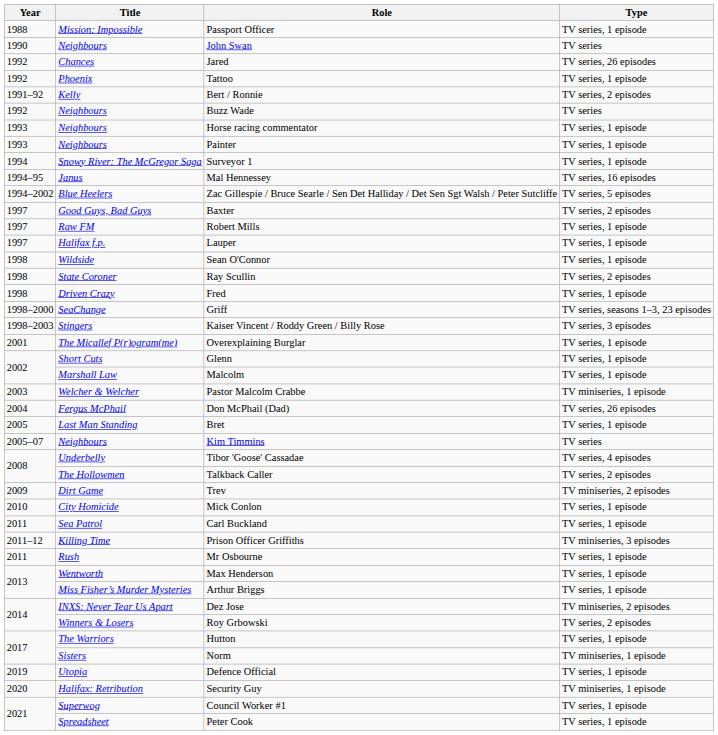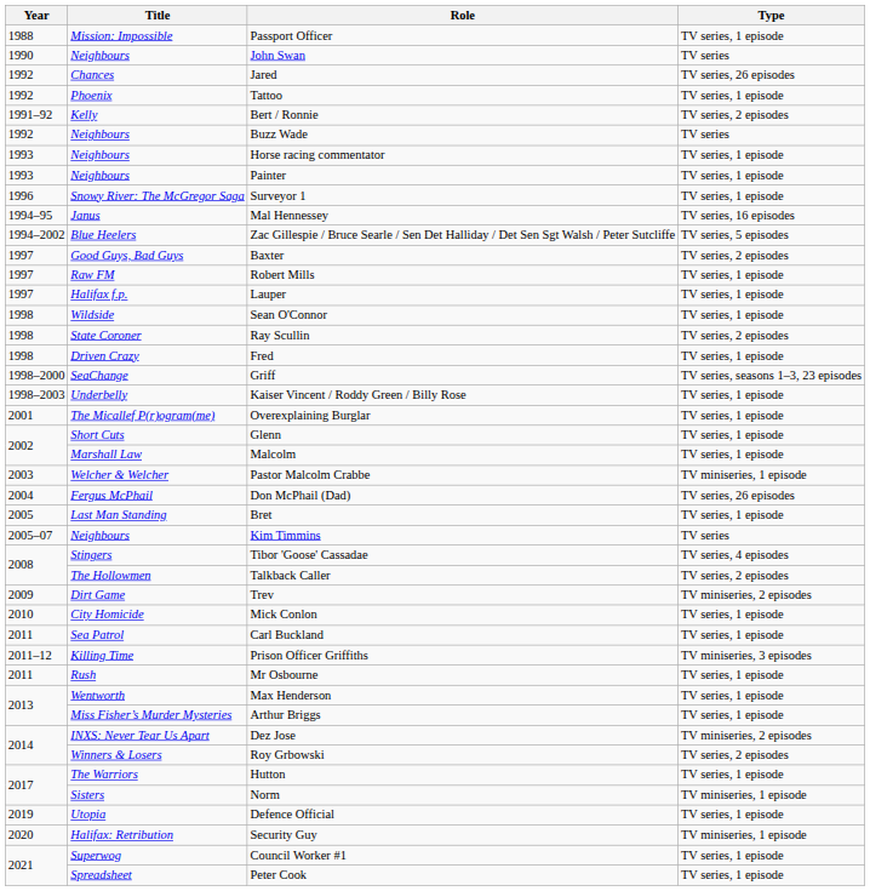Surveyor 1 | Year: 1994 -> 1996
Kaiser Vincent / Roddy Green / Billy Rose | Title: Stingers -> Underbelly
Kaiser Vincent / Roddy Green / Billy Rose | Type: TV series, 3 episodes -> TV series, 1 episode
Tibor 'Goose' Cassadae | Title: Underbelly -> Stingers
